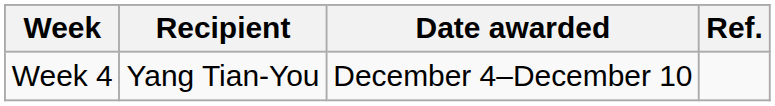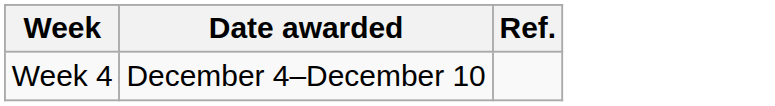- column: Recipient | Yang Tian-You
